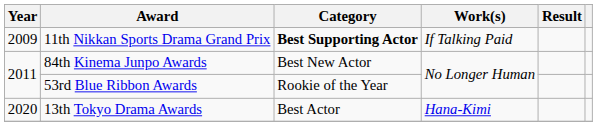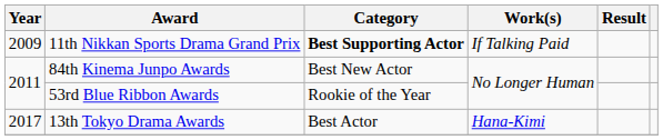13th Tokyo Drama Awards | Year: 2020 -> 2017
